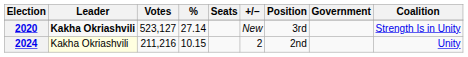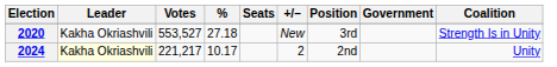2020 | Leader: bold -> normal
2020 | Votes: 523,127 -> 553,527
2020 | %: 27.14 -> 27.18
2024 | Votes: 211,216 -> 221,217
2024 | %: 10.15 -> 10.17
